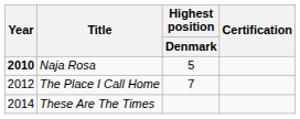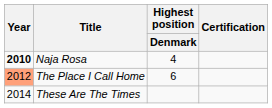Naja Rosa | Highest position / Denmark: 5 -> 4
The Place I Call Home | Year: no background -> lightsalmon background
The Place I Call Home | Highest position / Denmark: 7 -> 6
